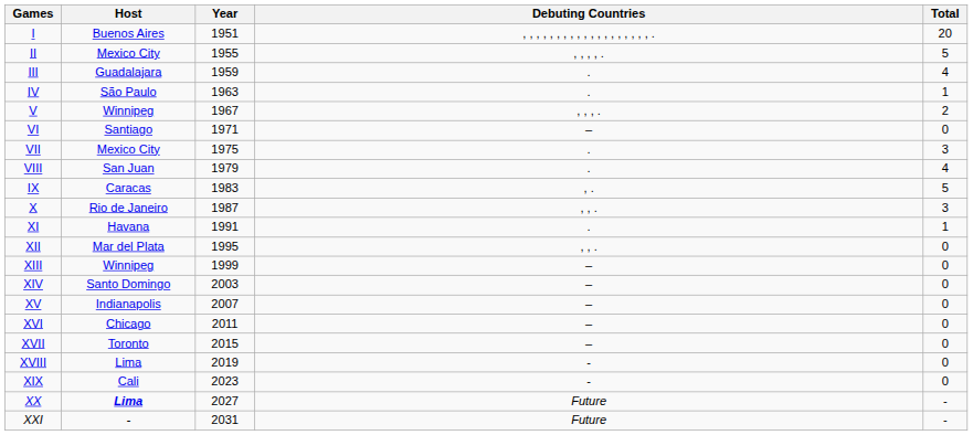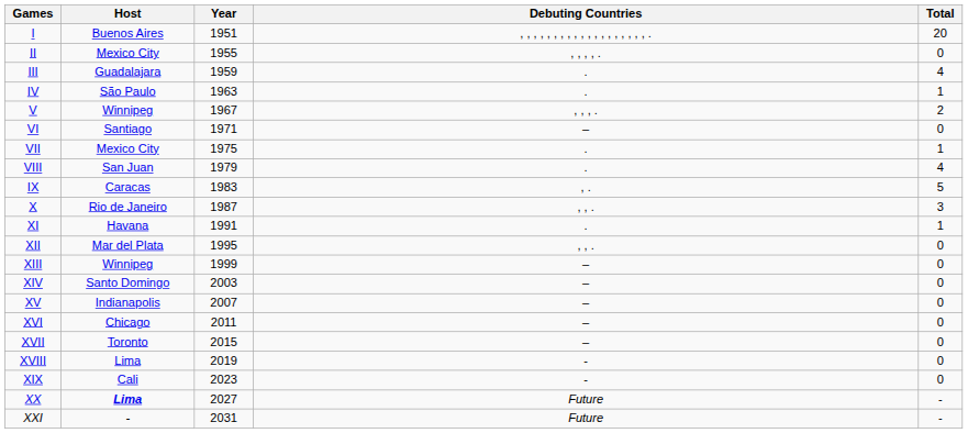II | Total: 5 -> 0
VII | Total: 3 -> 1
